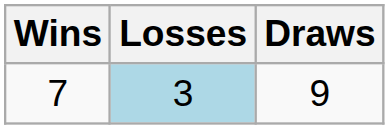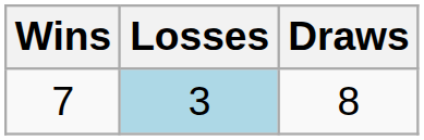7 | Draws: 9 -> 8
